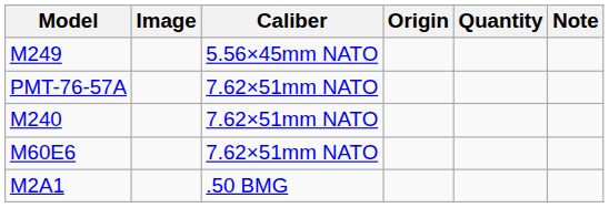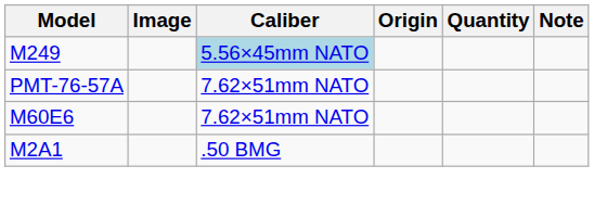M249 | Caliber: no background -> lightblue background
- row: M240 | 7.62×51mm NATO
